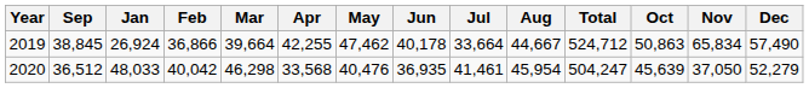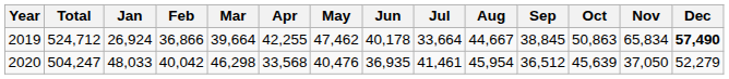columns swapped: Total <-> Sep
2019 | Dec: normal -> bold
